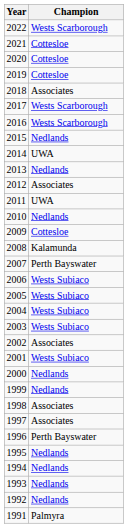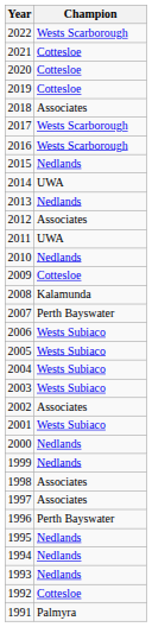1992 | Champion: Nedlands -> Cottesloe
